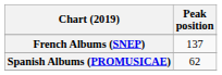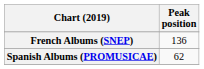French Albums (SNEP) | Peak position: 137 -> 136
